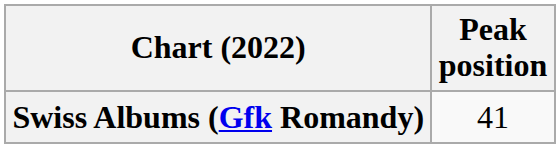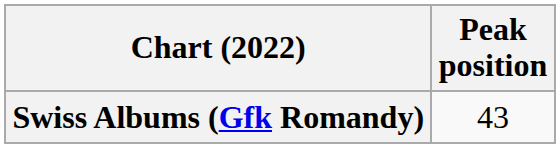Swiss Albums (Gfk Romandy) | Peak position: 41 -> 43
